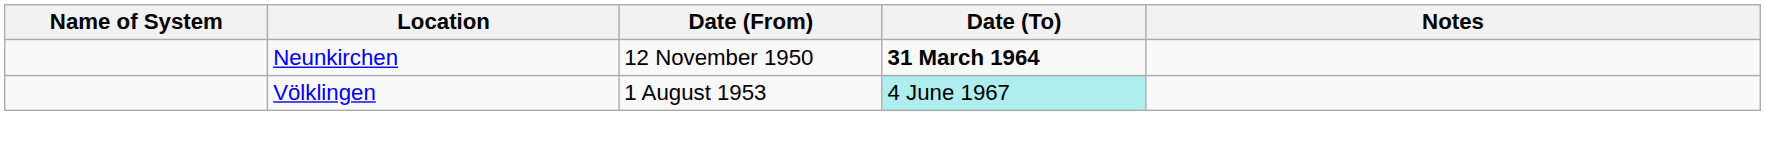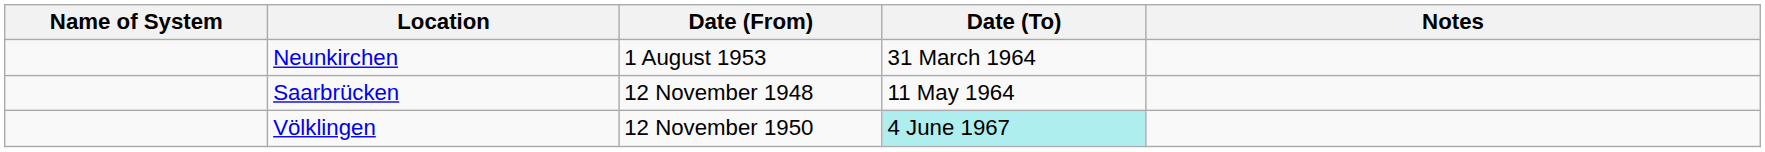Neunkirchen | Date (From): 12 November 1950 -> 1 August 1953
Neunkirchen | Date (To): bold -> normal
+ row: Saarbrücken | 12 November 1948 | 11 May 1964
Völklingen | Date (From): 1 August 1953 -> 12 November 1950
